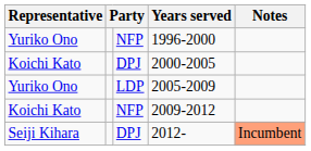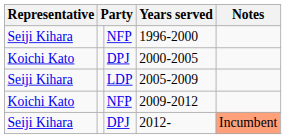1996-2000 | Representative: Yuriko Ono -> Seiji Kihara
2005-2009 | Representative: Yuriko Ono -> Seiji Kihara
